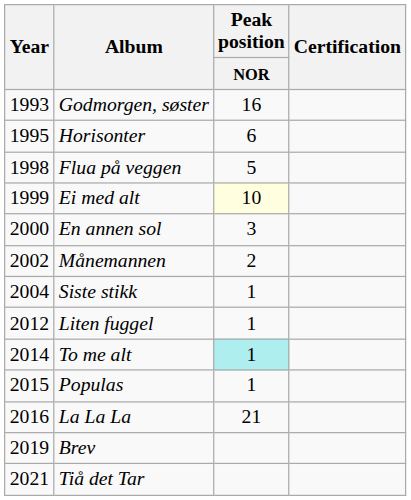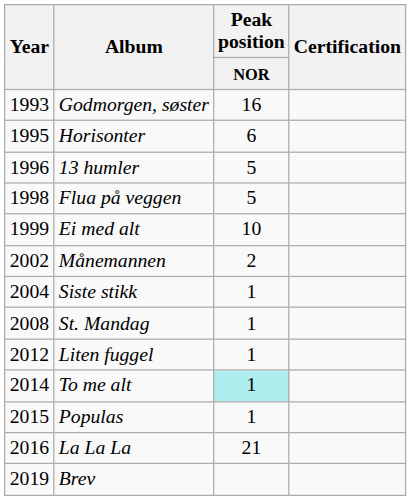+ row: 1996 | 13 humler | 5
Ei med alt | Peak position / NOR: lightyellow background -> no background
- row: 2000 | En annen sol | 3
+ row: 2008 | St. Mandag | 1
- row: 2021 | Tiå det Tar
